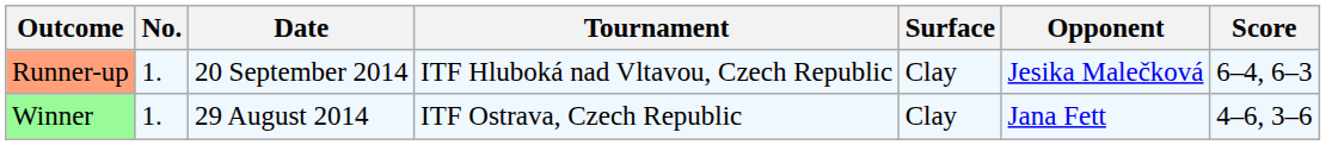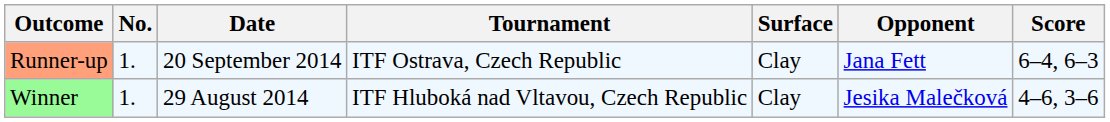Runner-up | Tournament: ITF Hluboká nad Vltavou, Czech Republic -> ITF Ostrava, Czech Republic
Runner-up | Opponent: Jesika Malečková -> Jana Fett
Winner | Tournament: ITF Ostrava, Czech Republic -> ITF Hluboká nad Vltavou, Czech Republic
Winner | Opponent: Jana Fett -> Jesika Malečková
